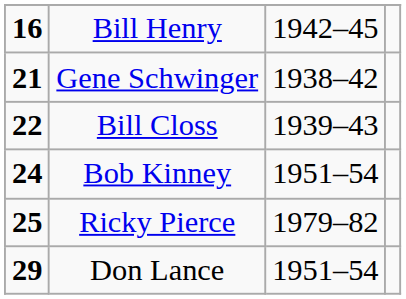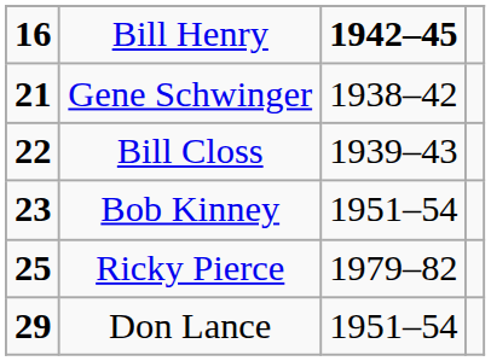Bill Henry | column 3: normal -> bold
Bob Kinney | column 1: 24 -> 23
